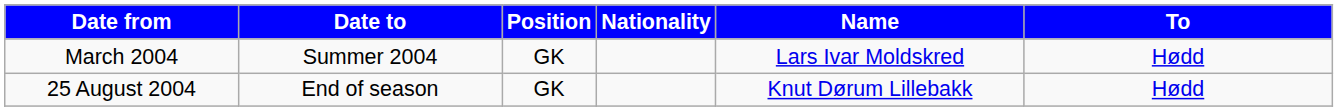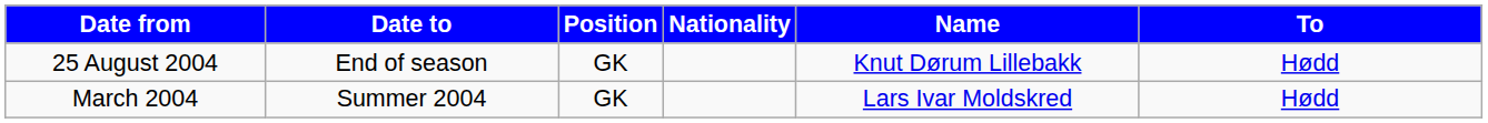rows swapped: March 2004 <-> 25 August 2004
